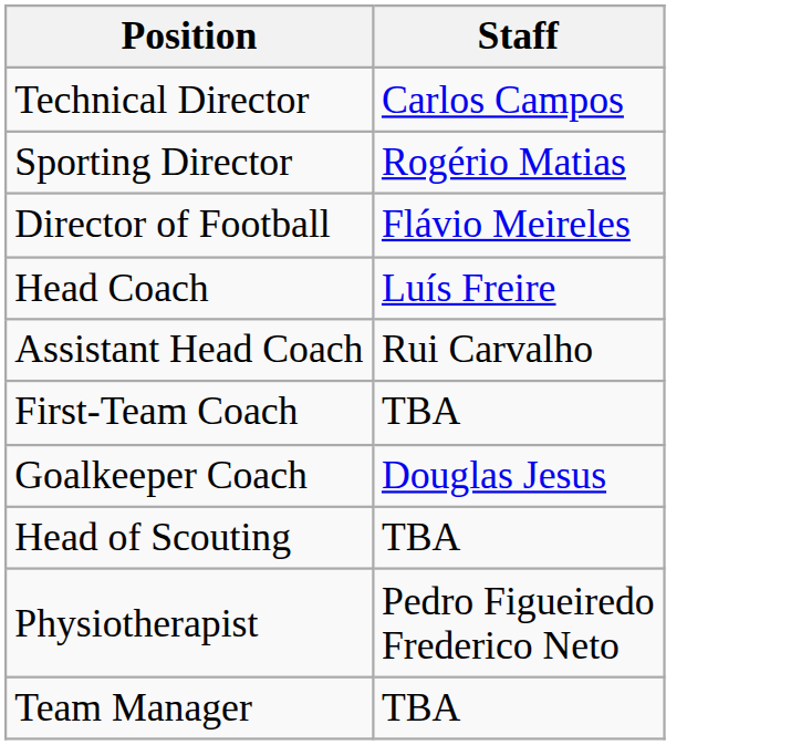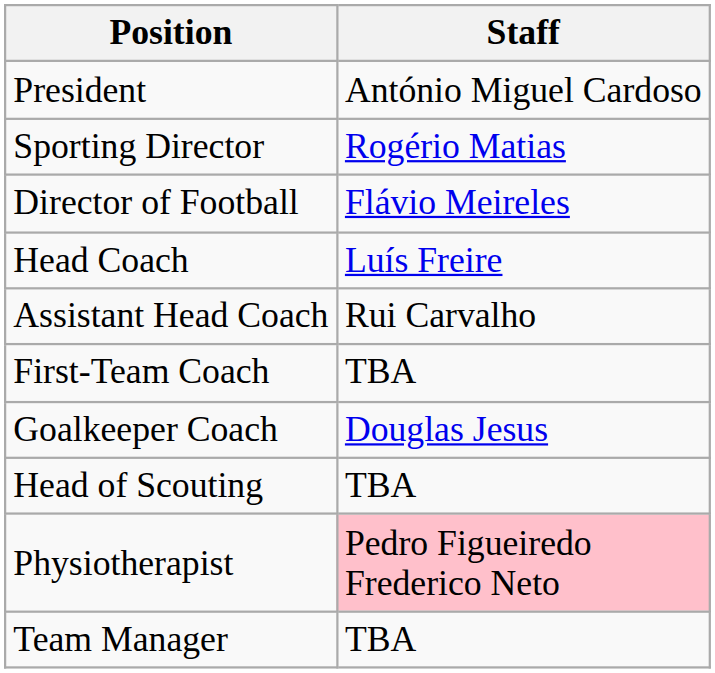+ row: President | António Miguel Cardoso
- row: Technical Director | Carlos Campos
Physiotherapist | Staff: no background -> pink background
